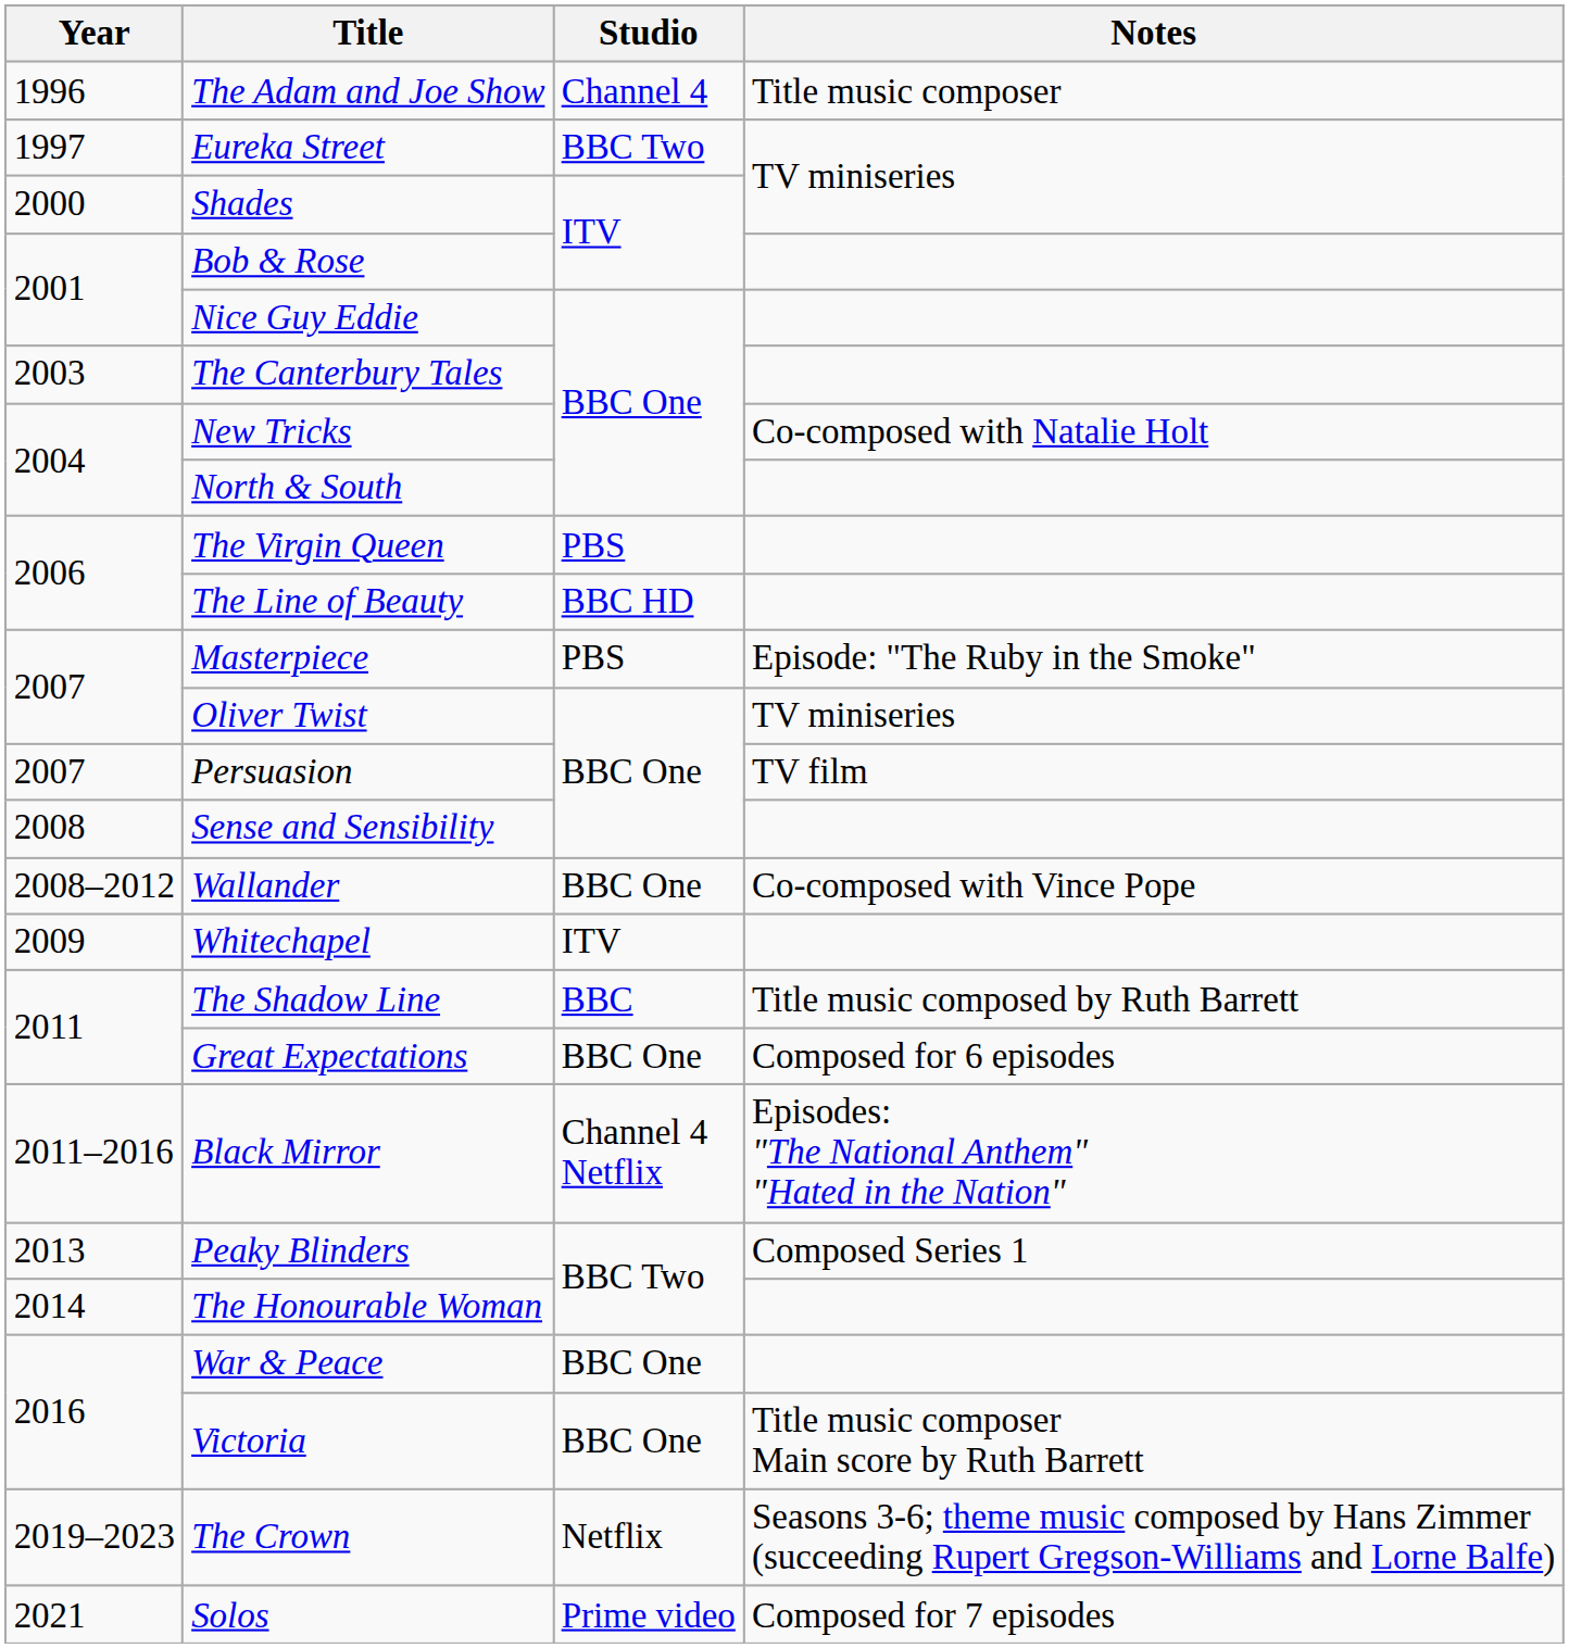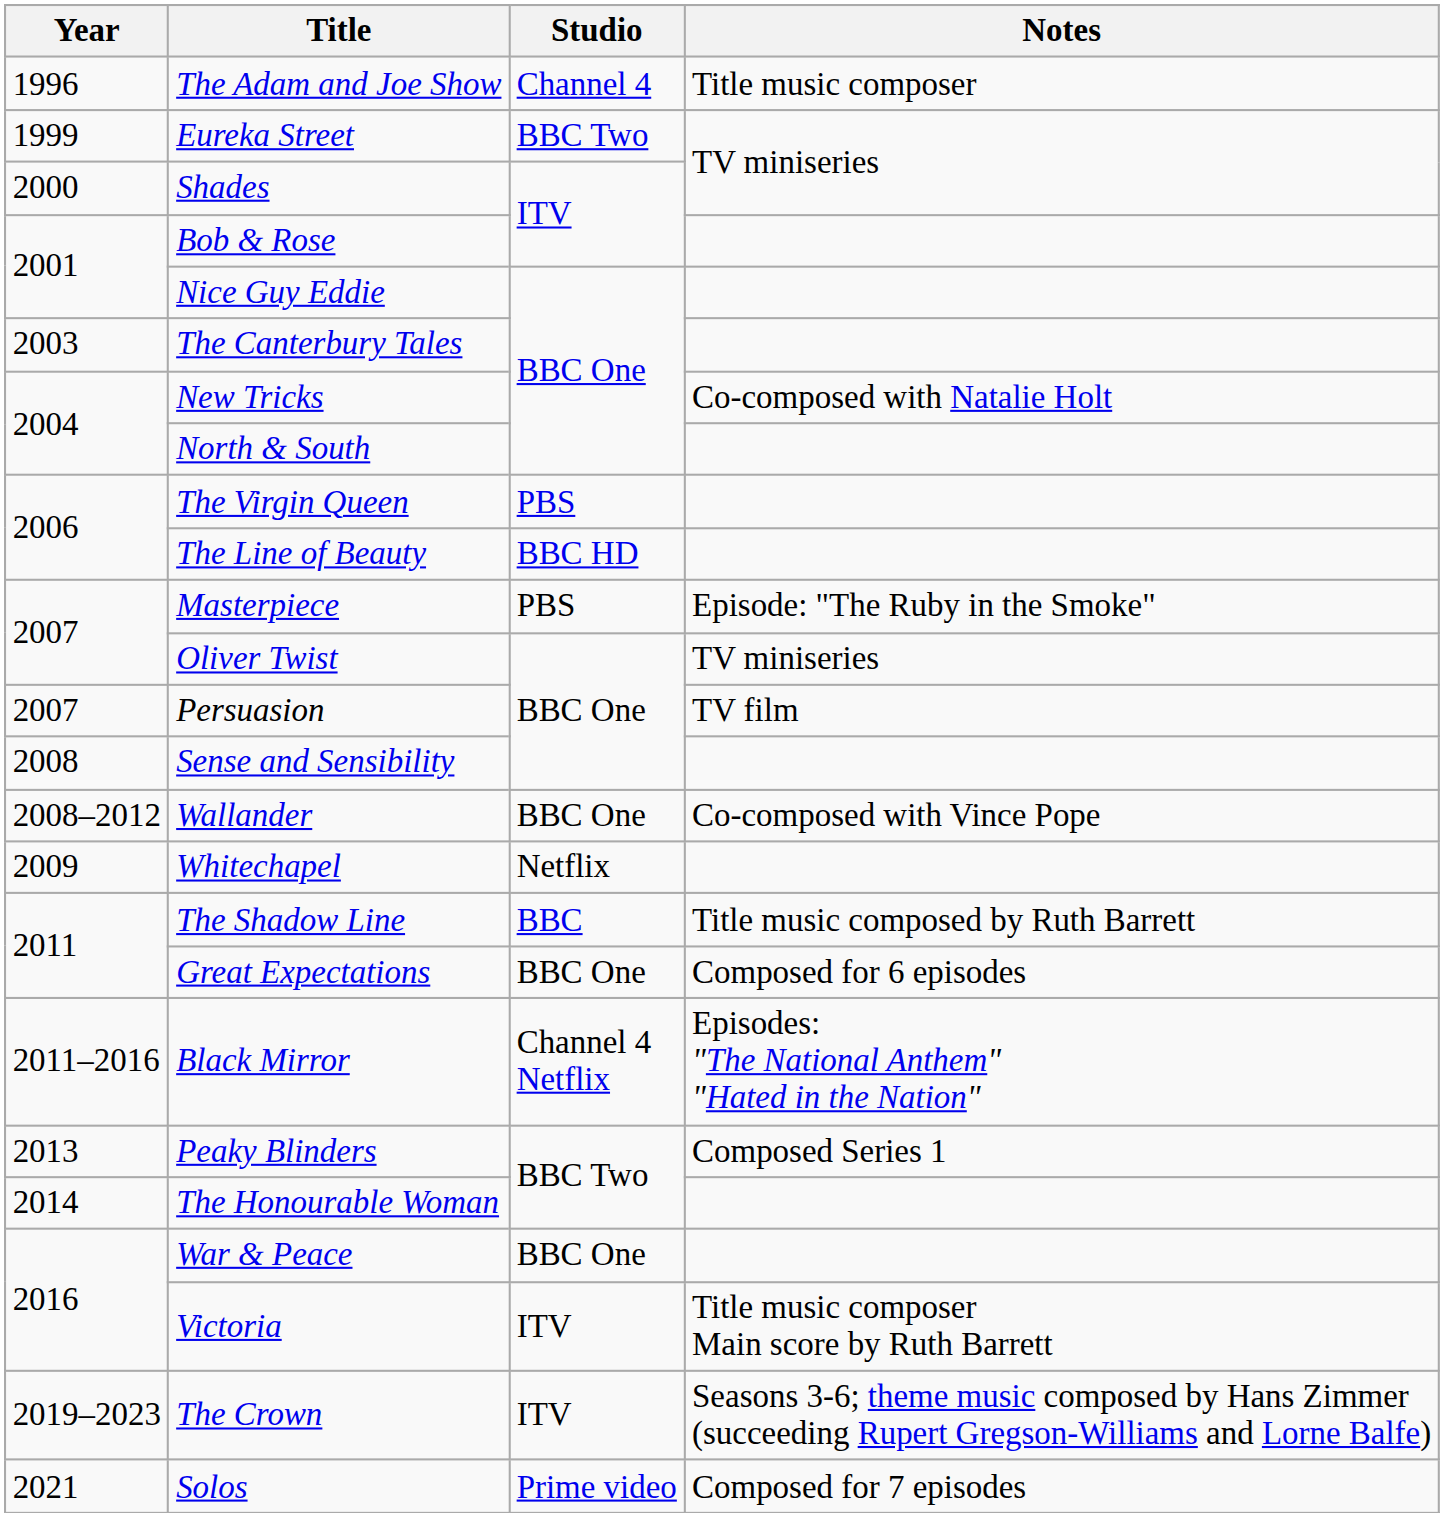Eureka Street | Year: 1997 -> 1999
Whitechapel | Studio: ITV -> Netflix
Victoria | Studio: BBC One -> ITV
The Crown | Studio: Netflix -> ITV
